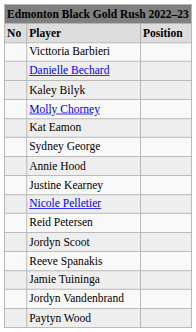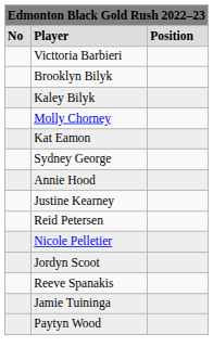- row: Danielle Bechard
+ row: Brooklyn Bilyk
rows swapped: Nicole Pelletier <-> Reid Petersen
- row: Jordyn Vandenbrand
